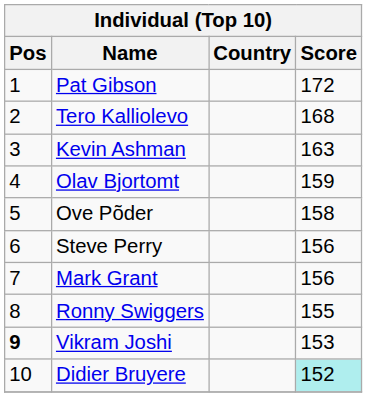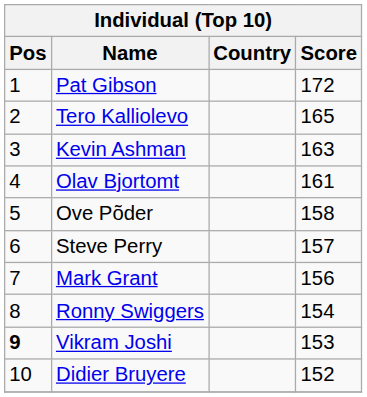Tero Kalliolevo | Score: 168 -> 165
Olav Bjortomt | Score: 159 -> 161
Steve Perry | Score: 156 -> 157
Ronny Swiggers | Score: 155 -> 154
Didier Bruyere | Score: paleturquoise background -> no background
